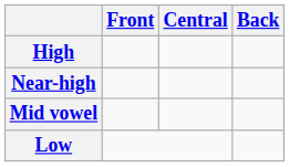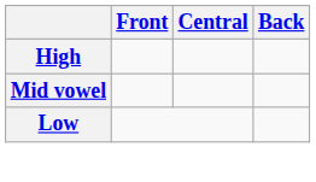- row: Near-high
